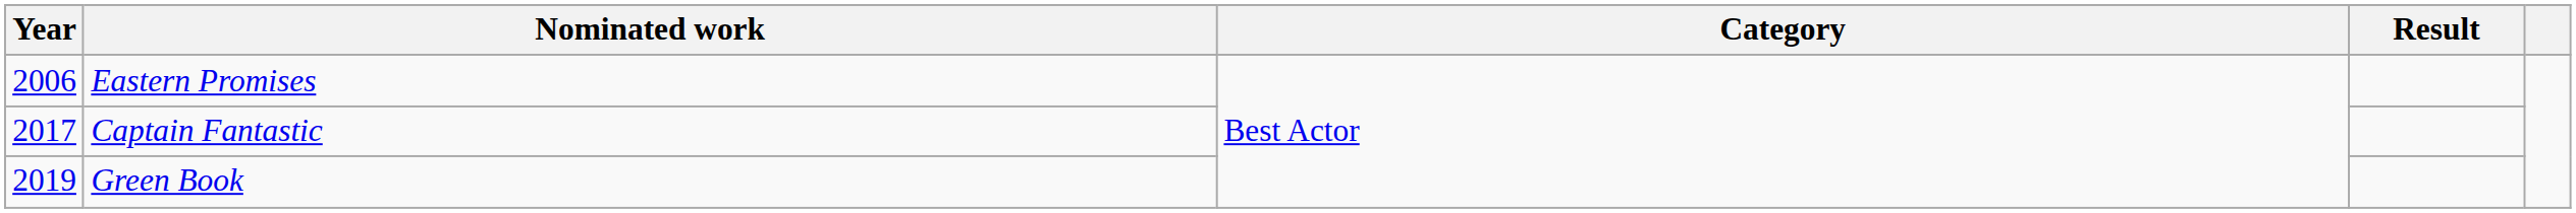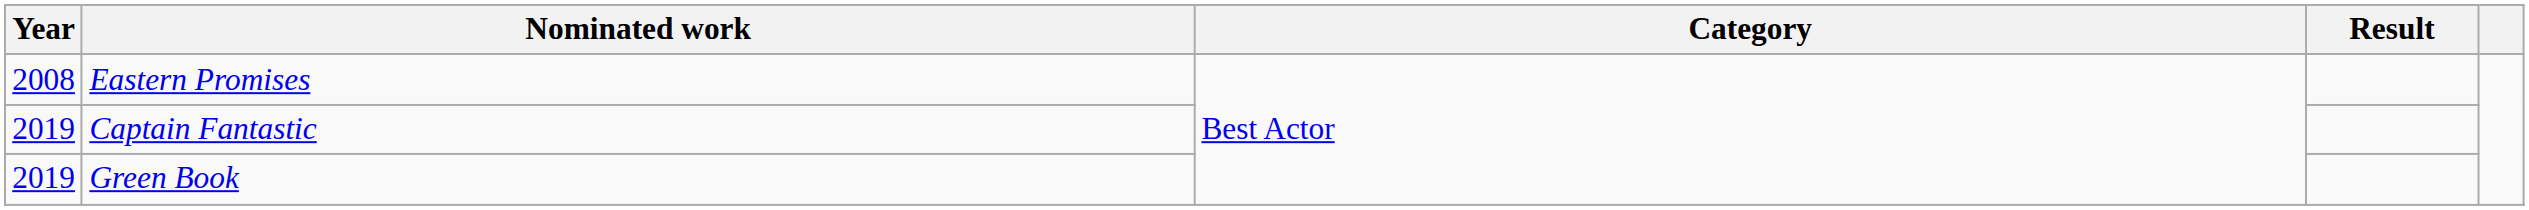Eastern Promises | Year: 2006 -> 2008
Captain Fantastic | Year: 2017 -> 2019
